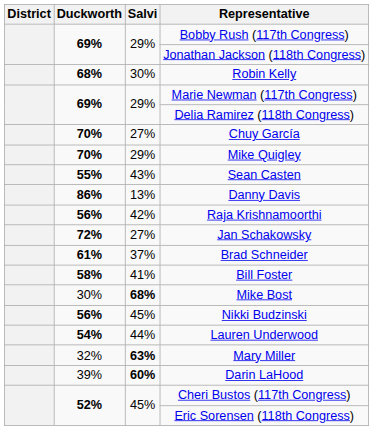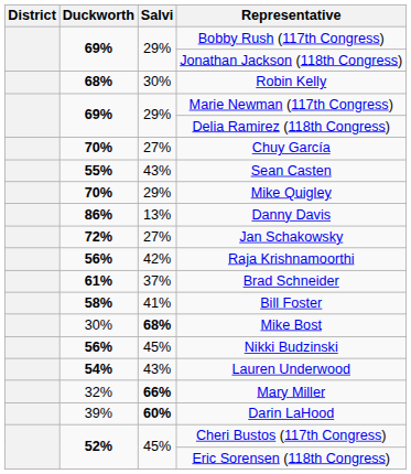rows swapped: Mike Quigley <-> Sean Casten
rows swapped: Raja Krishnamoorthi <-> Jan Schakowsky
Lauren Underwood | Salvi: 44% -> 43%
Mary Miller | Salvi: 63% -> 66%
